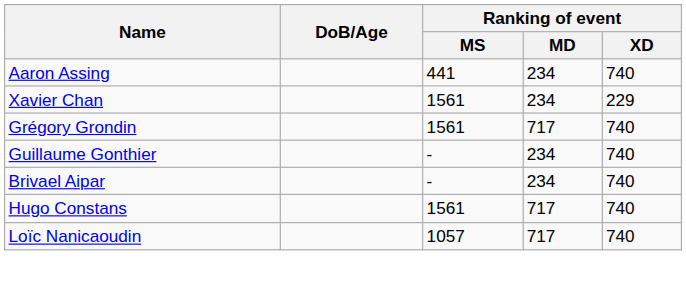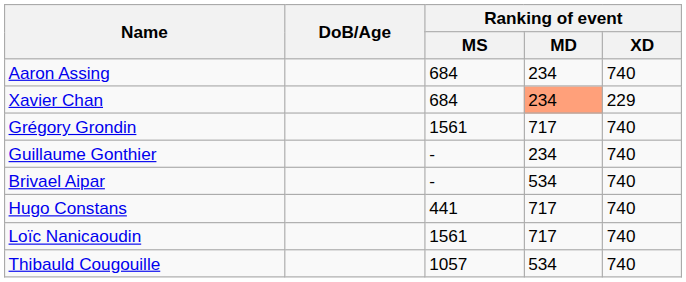Aaron Assing | Ranking of event / MS: 441 -> 684
Xavier Chan | Ranking of event / MS: 1561 -> 684
Xavier Chan | Ranking of event / MD: no background -> lightsalmon background
Brivael Aipar | Ranking of event / MD: 234 -> 534
Hugo Constans | Ranking of event / MS: 1561 -> 441
Loïc Nanicaoudin | Ranking of event / MS: 1057 -> 1561
+ row: Thibauld Cougouille | 1057 | 534 | 740
